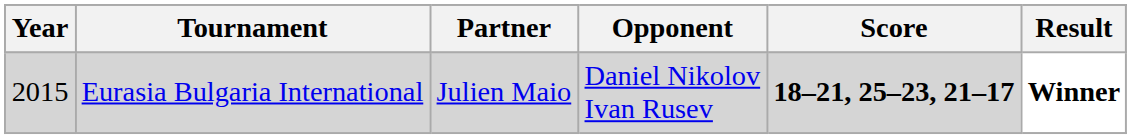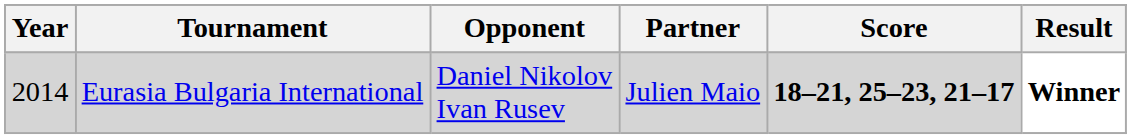columns swapped: Partner <-> Opponent
Eurasia Bulgaria International | Year: 2015 -> 2014
